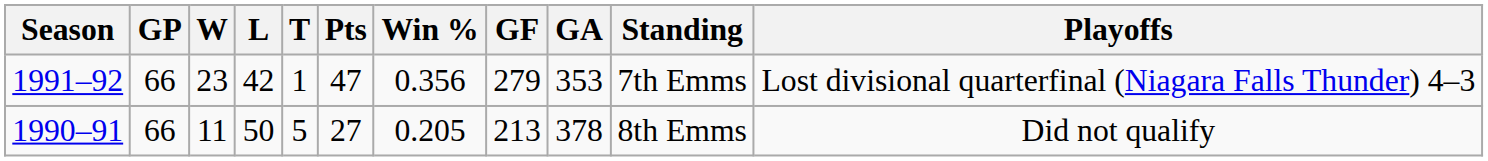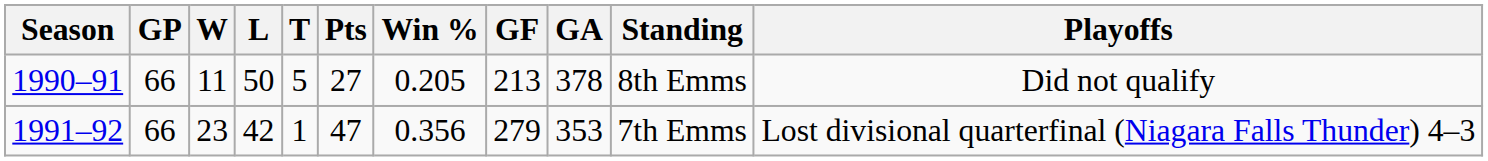rows swapped: 1990–91 <-> 1991–92
